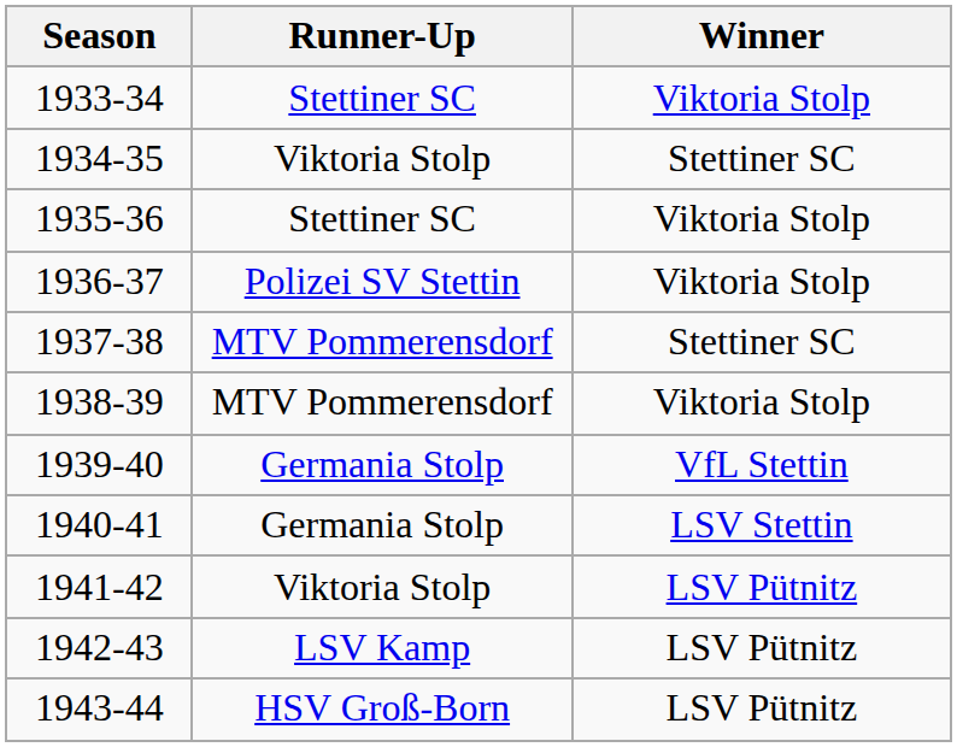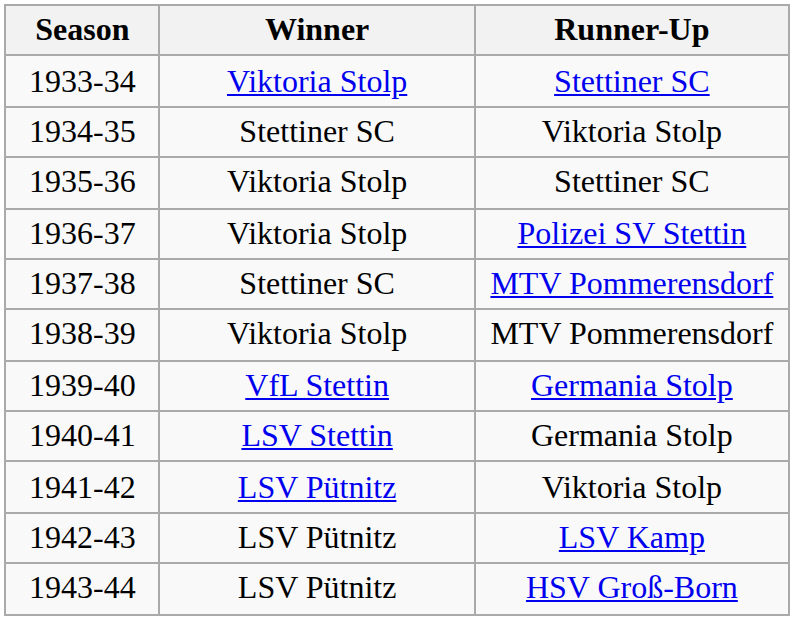columns swapped: Winner <-> Runner-Up
